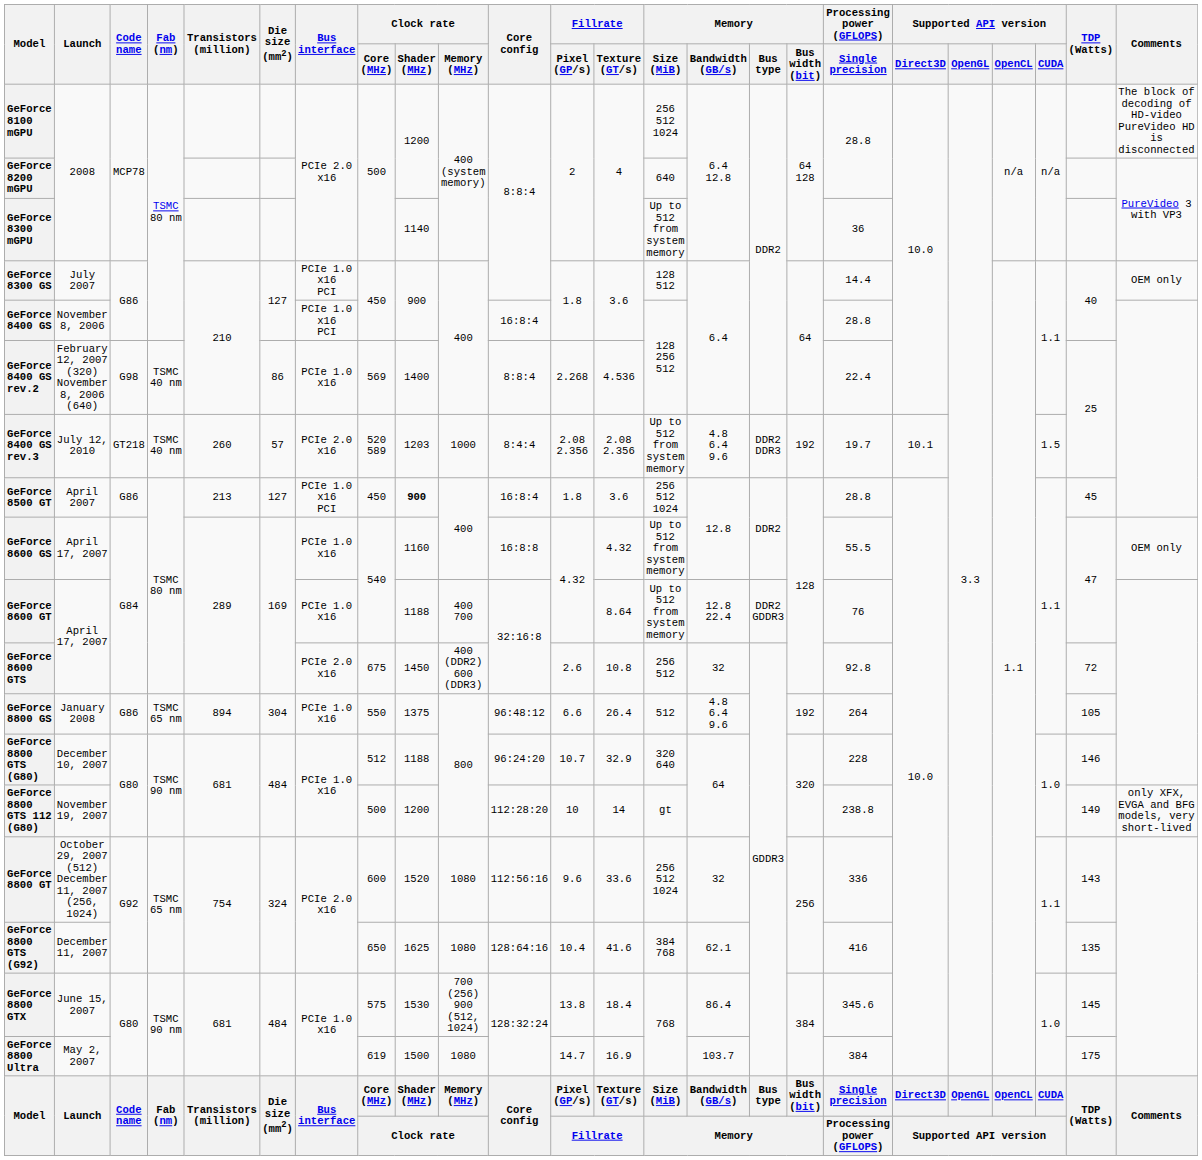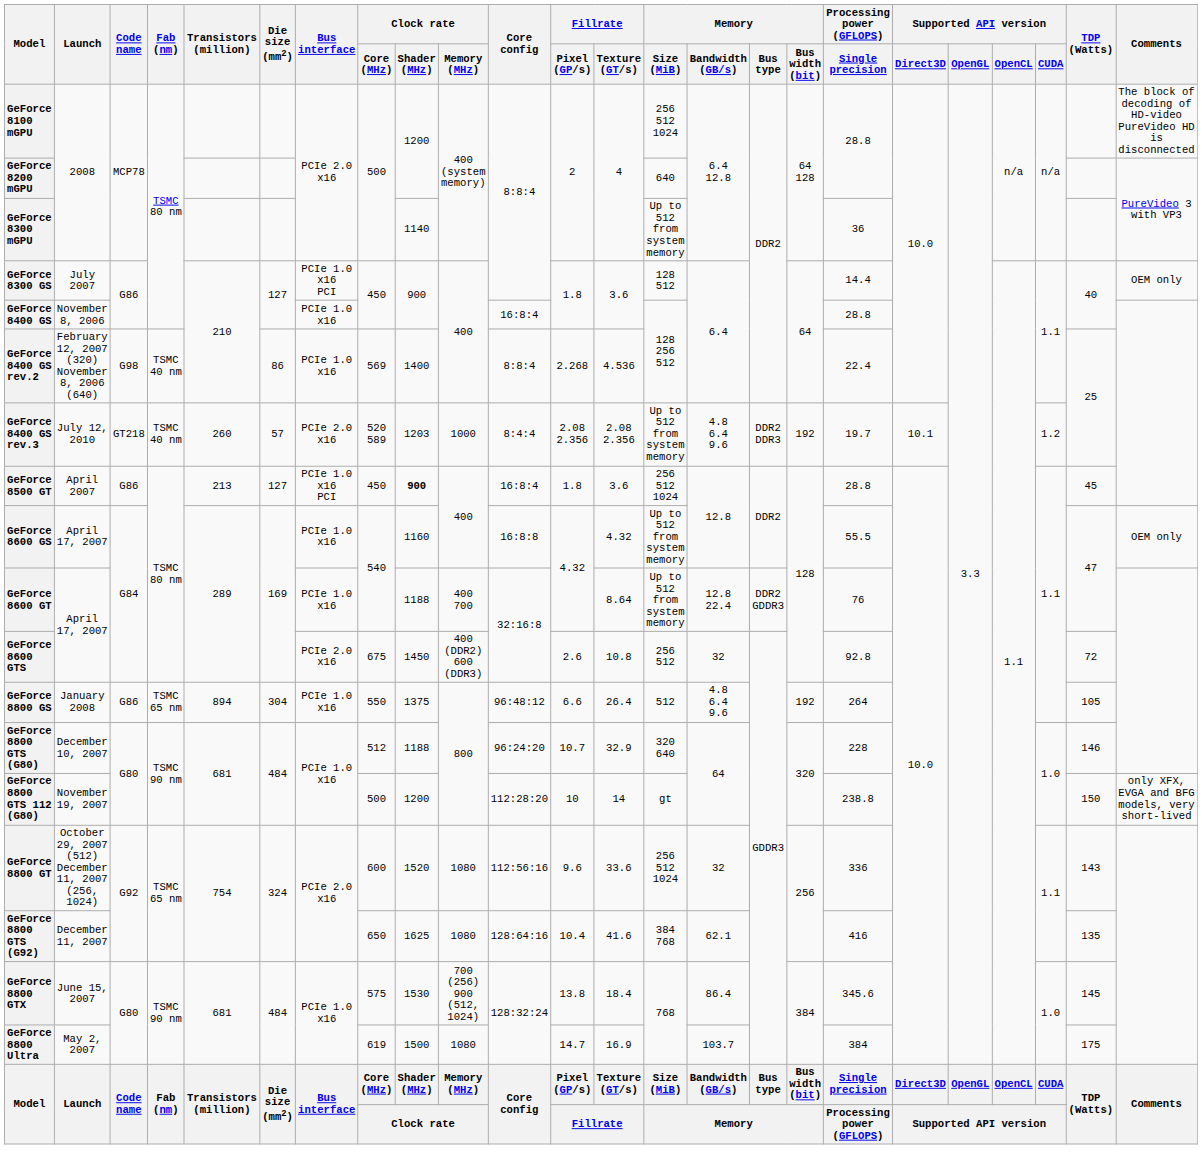GeForce 8400 GS | Bus interface: PCIe 1.0 x16 PCI -> PCIe 1.0 x16
GeForce 8400 GS rev.3 | Supported API version / CUDA: 1.5 -> 1.2
GeForce 8800 GTS 112 (G80) | TDP (Watts): 149 -> 150
